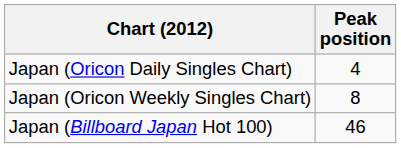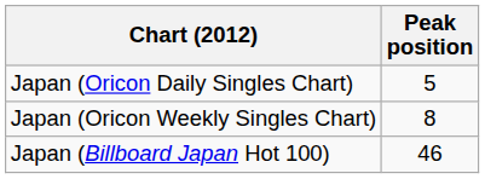Japan (Oricon Daily Singles Chart) | Peak position: 4 -> 5
